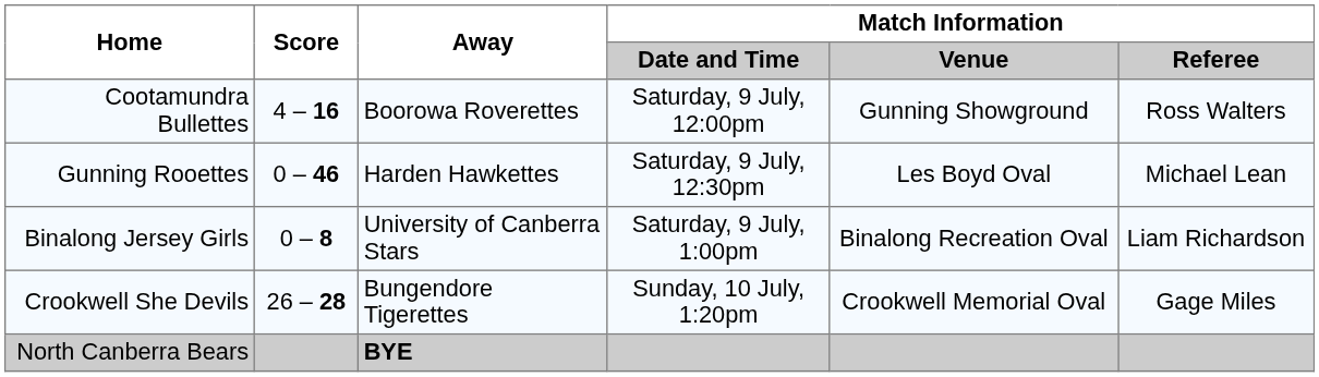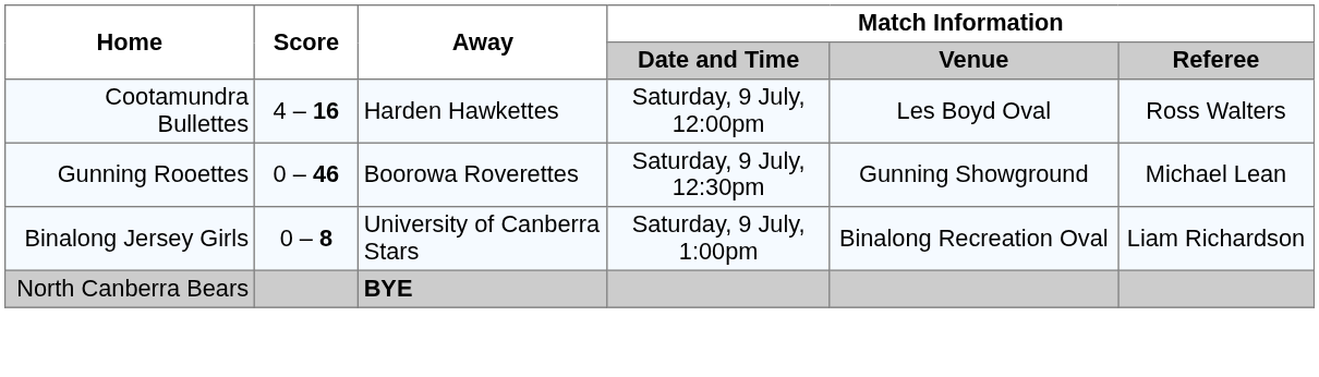Cootamundra Bullettes | Away: Boorowa Roverettes -> Harden Hawkettes
Cootamundra Bullettes | Match Information / Venue: Gunning Showground -> Les Boyd Oval
Gunning Rooettes | Away: Harden Hawkettes -> Boorowa Roverettes
Gunning Rooettes | Match Information / Venue: Les Boyd Oval -> Gunning Showground
- row: Crookwell She Devils | 26 – 28 | Bungendore Tigerettes | Sunday, 10 July, 1:20pm | Crookwell Memorial Oval | Gage Miles
